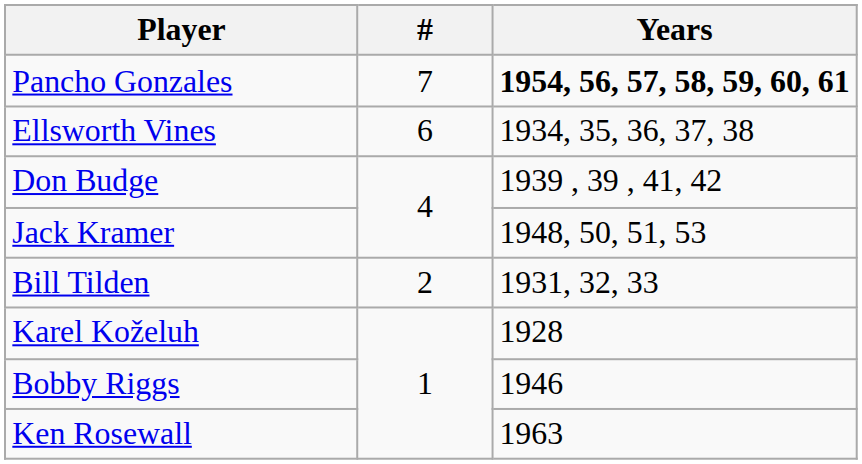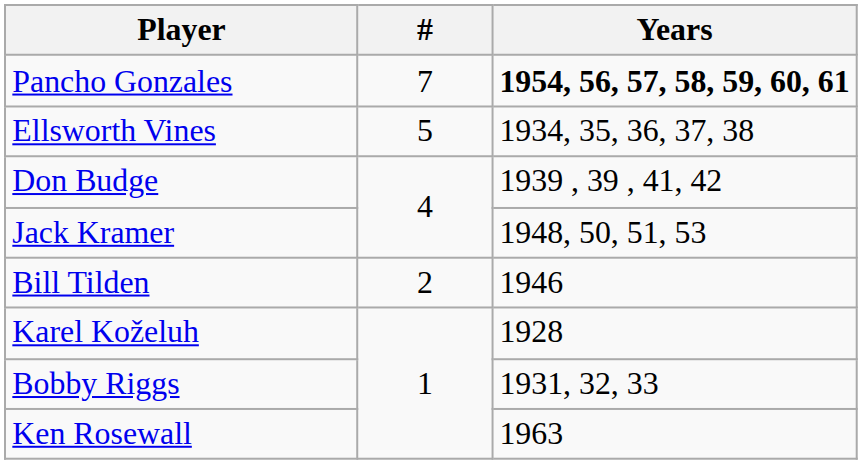Ellsworth Vines | #: 6 -> 5
Bill Tilden | Years: 1931, 32, 33 -> 1946
Bobby Riggs | Years: 1946 -> 1931, 32, 33
